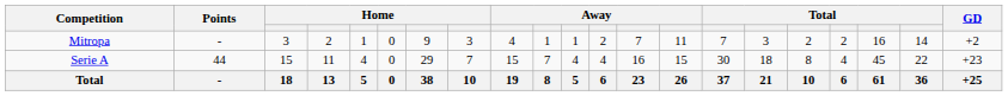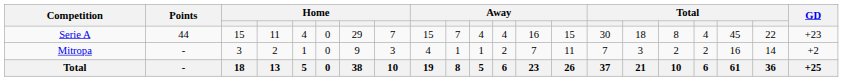rows swapped: Serie A <-> Mitropa
